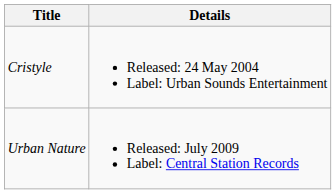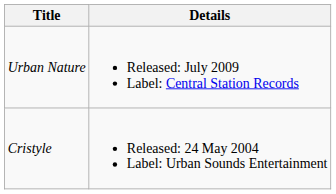rows swapped: Cristyle <-> Urban Nature
